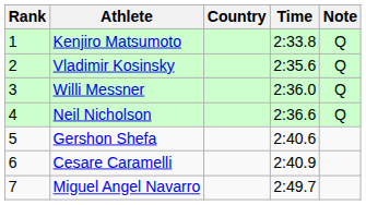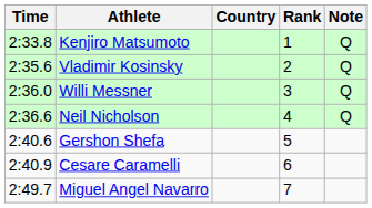columns swapped: Rank <-> Time
